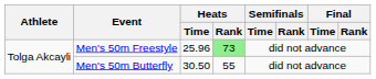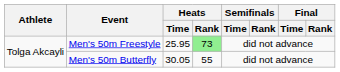Men's 50m Freestyle | Heats / Time: 25.96 -> 25.95
Men's 50m Butterfly | Heats / Time: 30.50 -> 30.05
